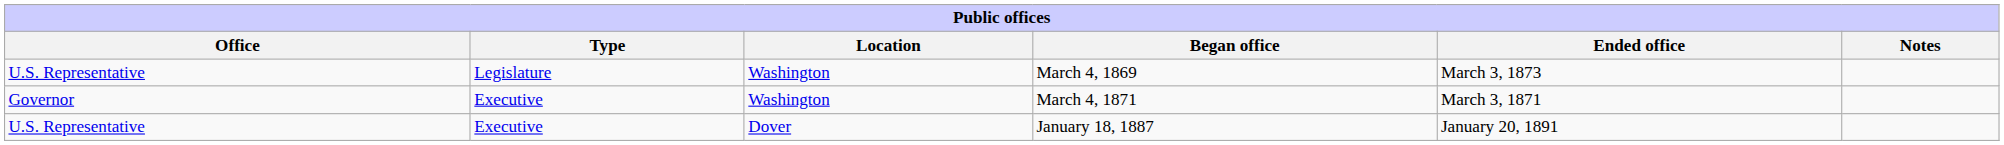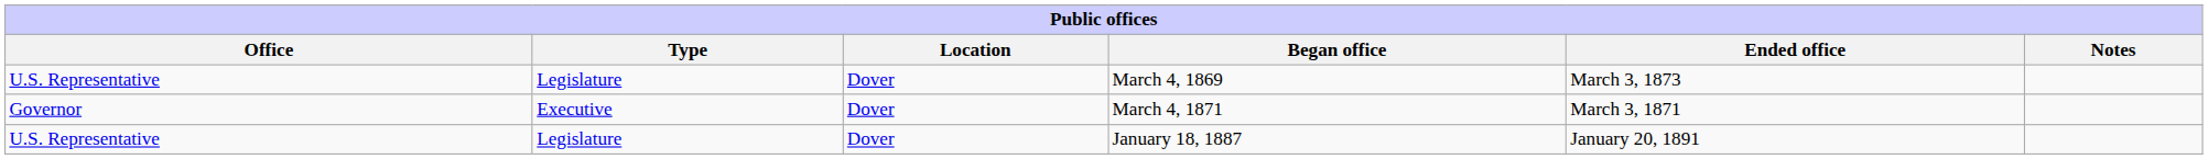March 4, 1869 | Location: Washington -> Dover
March 4, 1871 | Location: Washington -> Dover
January 18, 1887 | Type: Executive -> Legislature
